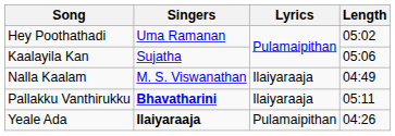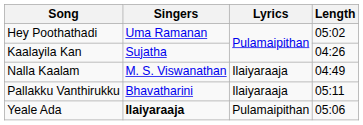Kaalayila Kan | Length: 05:06 -> 04:26
Pallakku Vanthirukku | Singers: bold -> normal
Yeale Ada | Length: 04:26 -> 05:06
